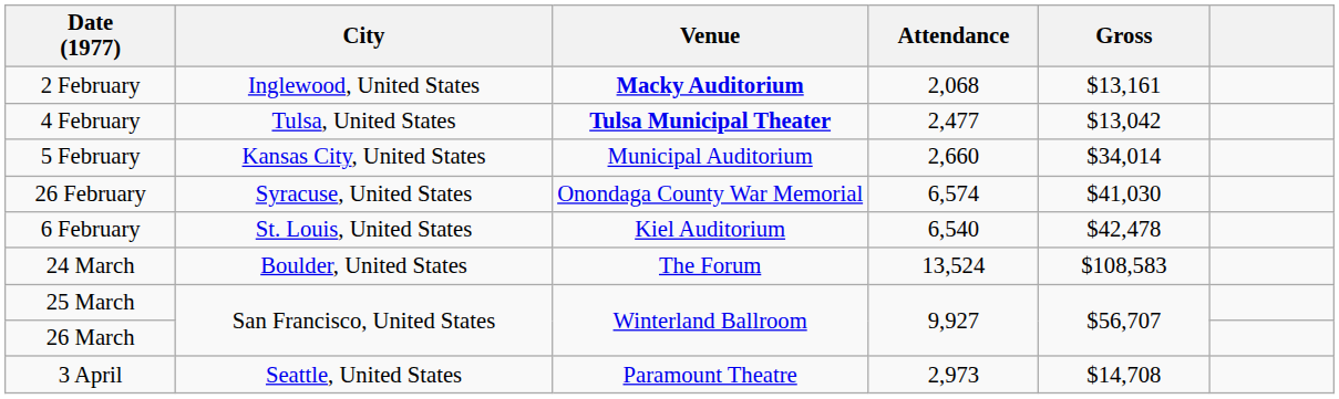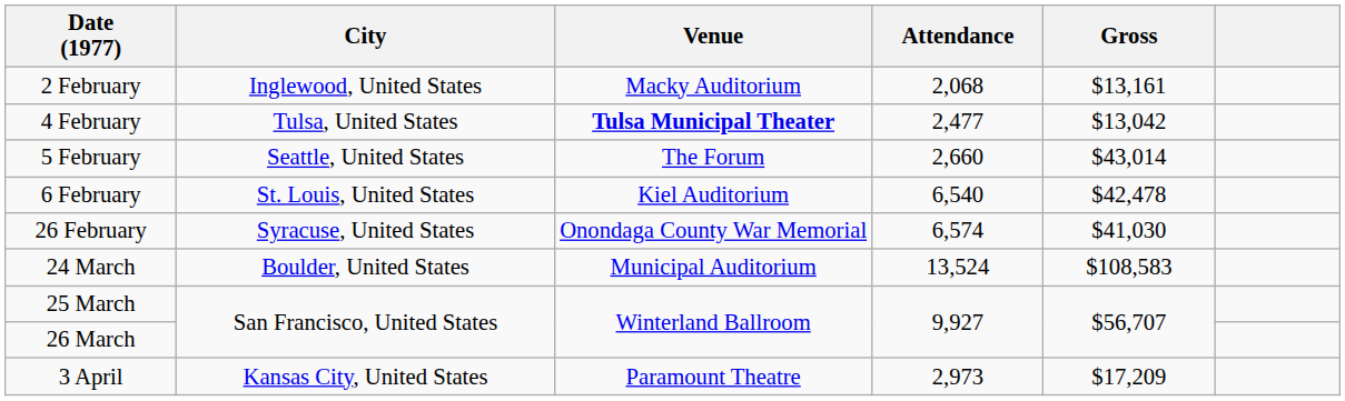2 February | Venue: bold -> normal
5 February | City: Kansas City, United States -> Seattle, United States
5 February | Venue: Municipal Auditorium -> The Forum
5 February | Gross: $34,014 -> $43,014
rows swapped: 6 February <-> 26 February
24 March | Venue: The Forum -> Municipal Auditorium
3 April | City: Seattle, United States -> Kansas City, United States
3 April | Gross: $14,708 -> $17,209
